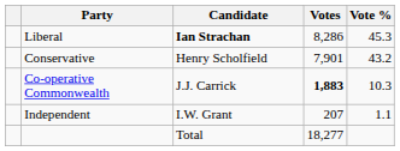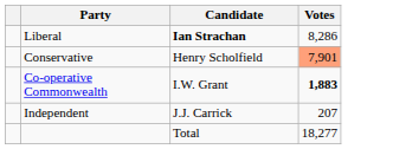- column: Vote % | 45.3 | 43.2 | 10.3 | 1.1
Conservative | Votes: no background -> lightsalmon background
Co-operative Commonwealth | Candidate: J.J. Carrick -> I.W. Grant
Independent | Candidate: I.W. Grant -> J.J. Carrick
